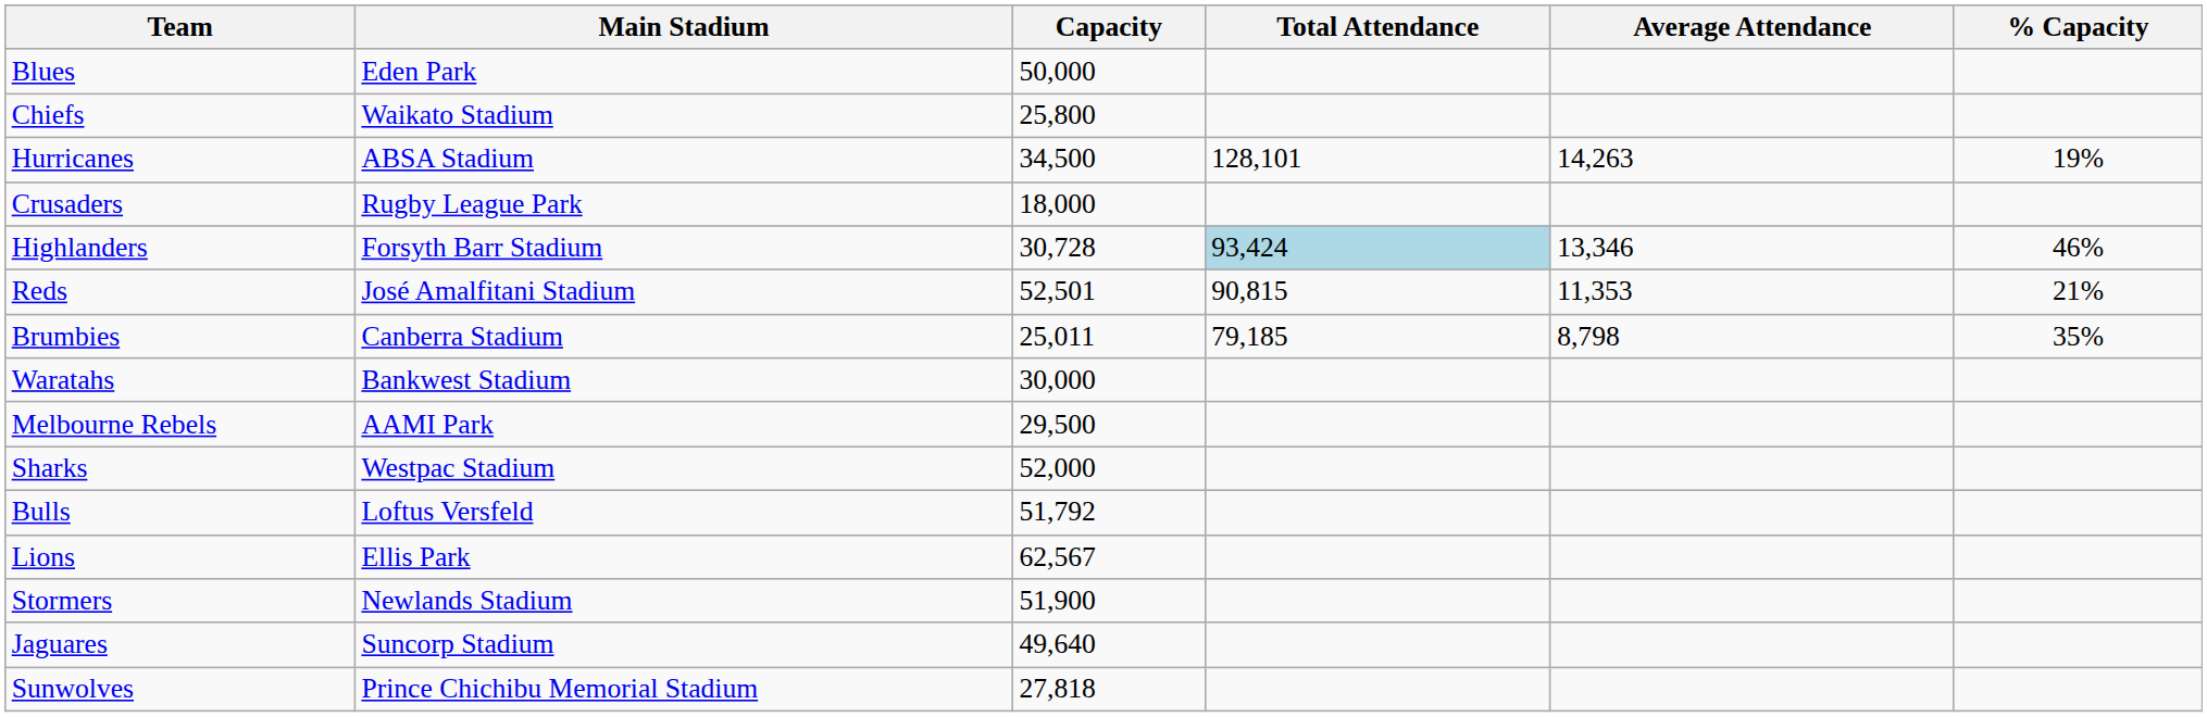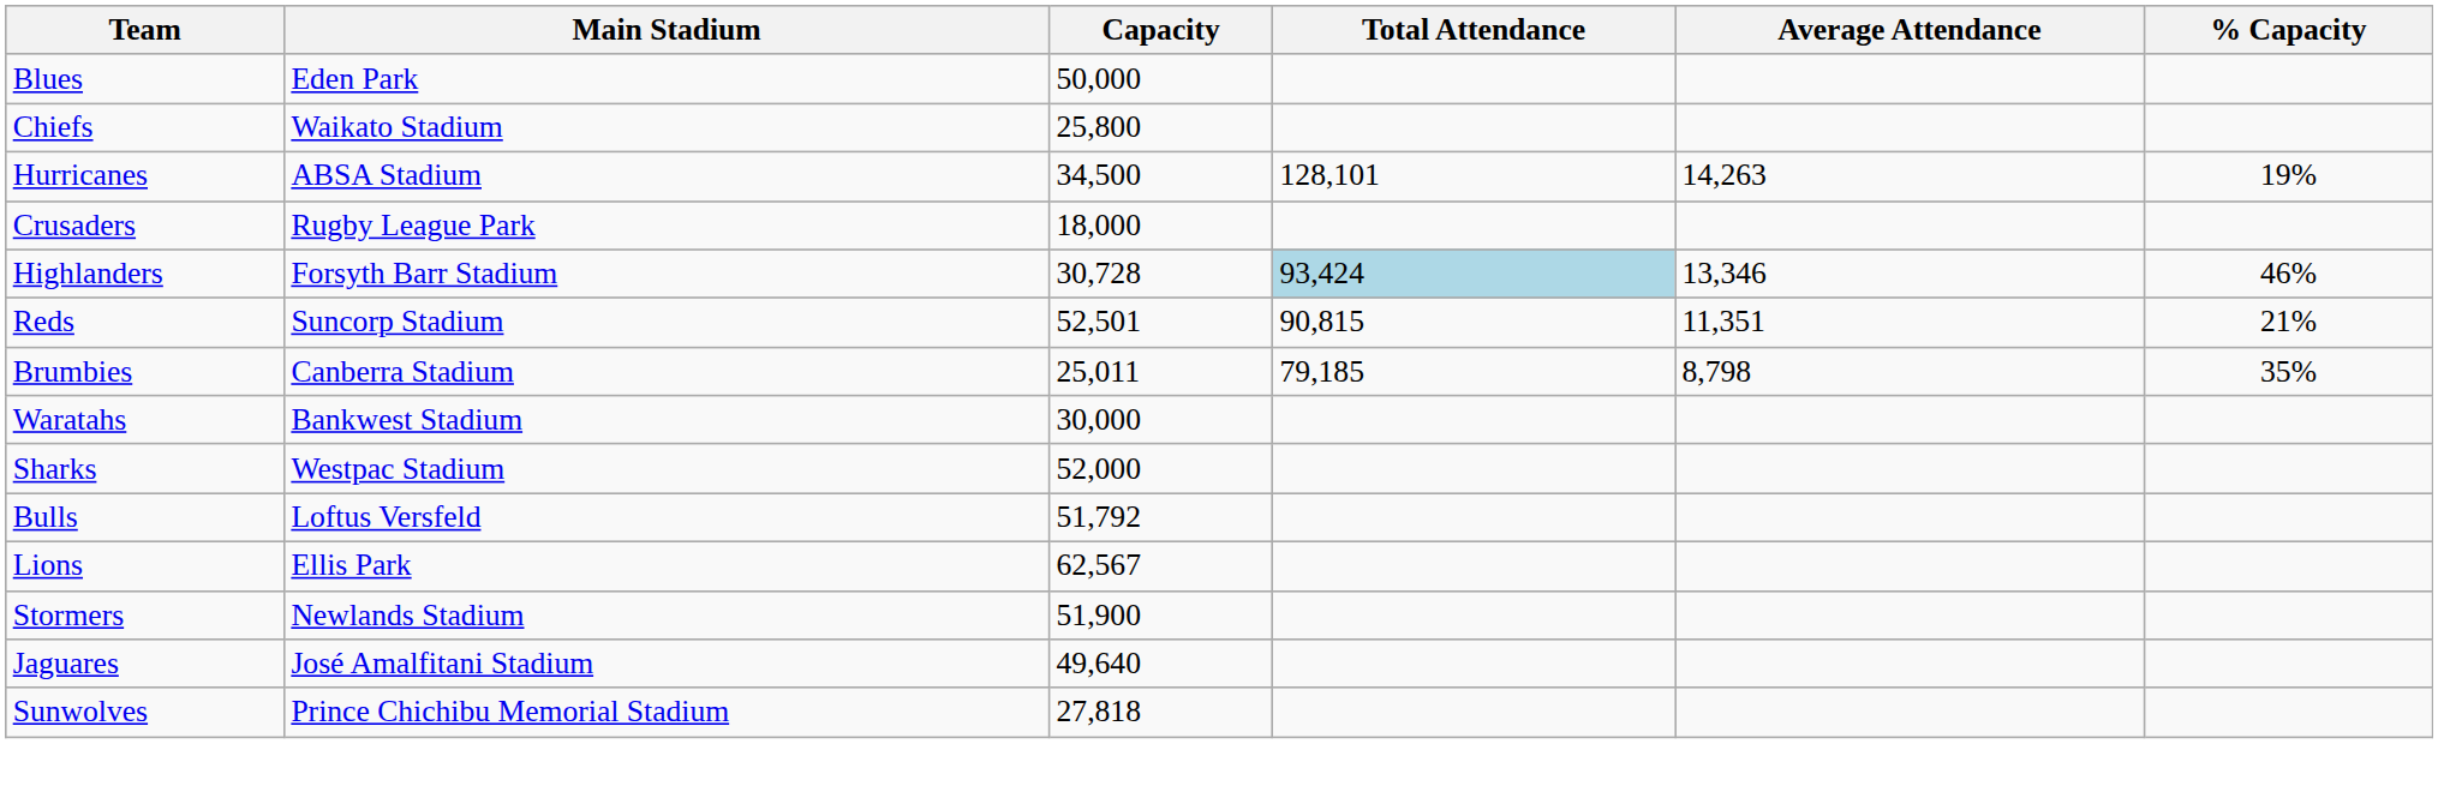Reds | Main Stadium: José Amalfitani Stadium -> Suncorp Stadium
Reds | Average Attendance: 11,353 -> 11,351
- row: Melbourne Rebels | AAMI Park | 29,500
Jaguares | Main Stadium: Suncorp Stadium -> José Amalfitani Stadium
